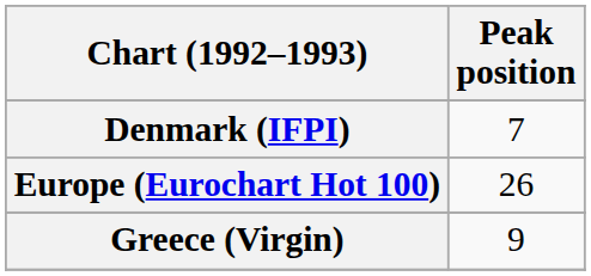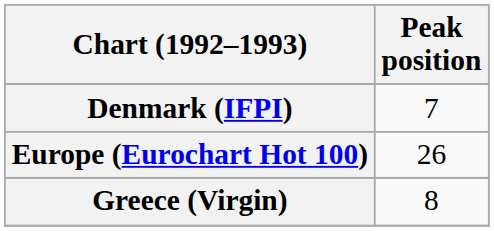Greece (Virgin) | Peak position: 9 -> 8
